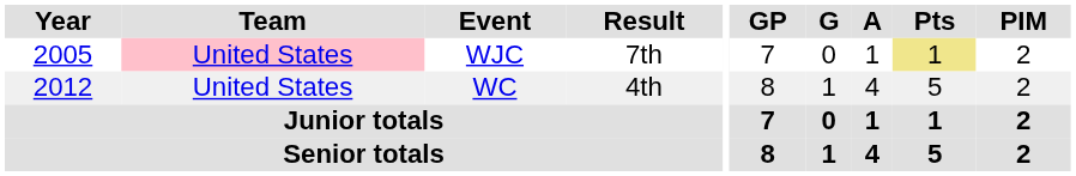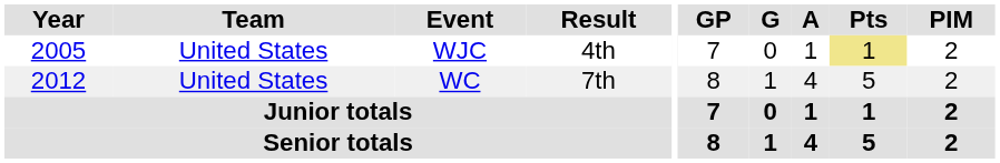WJC | Team: pink background -> no background
WJC | Result: 7th -> 4th
WC | Result: 4th -> 7th
